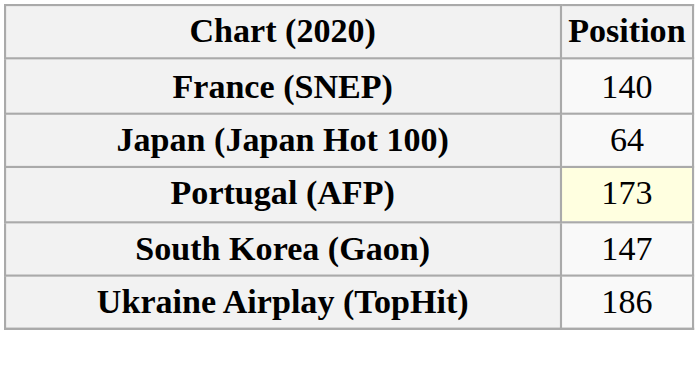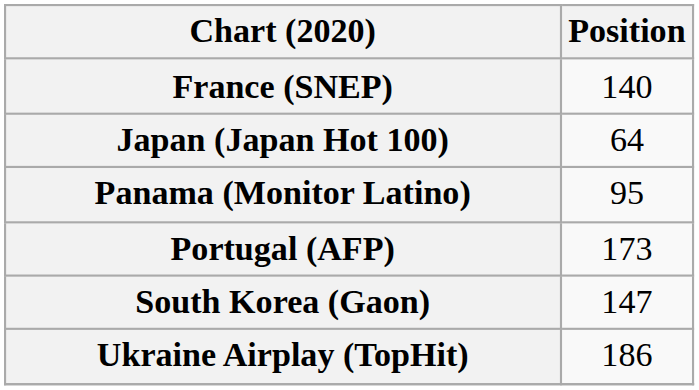+ row: Panama (Monitor Latino) | 95
Portugal (AFP) | Position: lightyellow background -> no background
